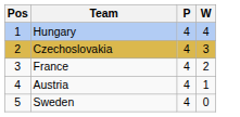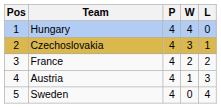+ column: L | 0 | 1 | 2 | 3 | 4
